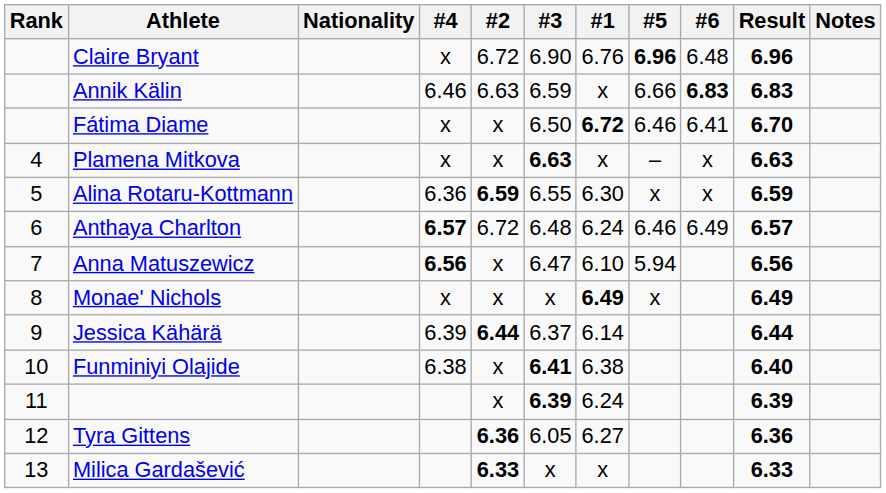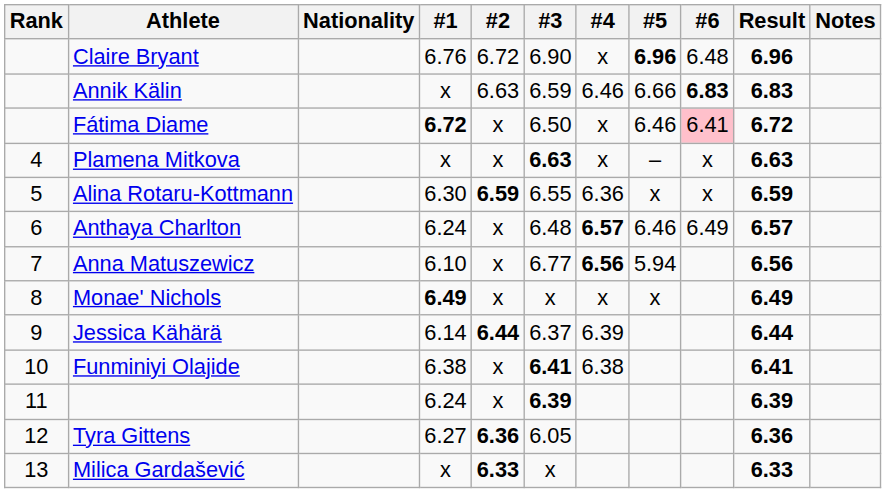columns swapped: #1 <-> #4
Fátima Diame | #6: no background -> pink background
Fátima Diame | Result: 6.70 -> 6.72
Anthaya Charlton | #2: 6.72 -> x
Anna Matuszewicz | #3: 6.47 -> 6.77
Funminiyi Olajide | Result: 6.40 -> 6.41
